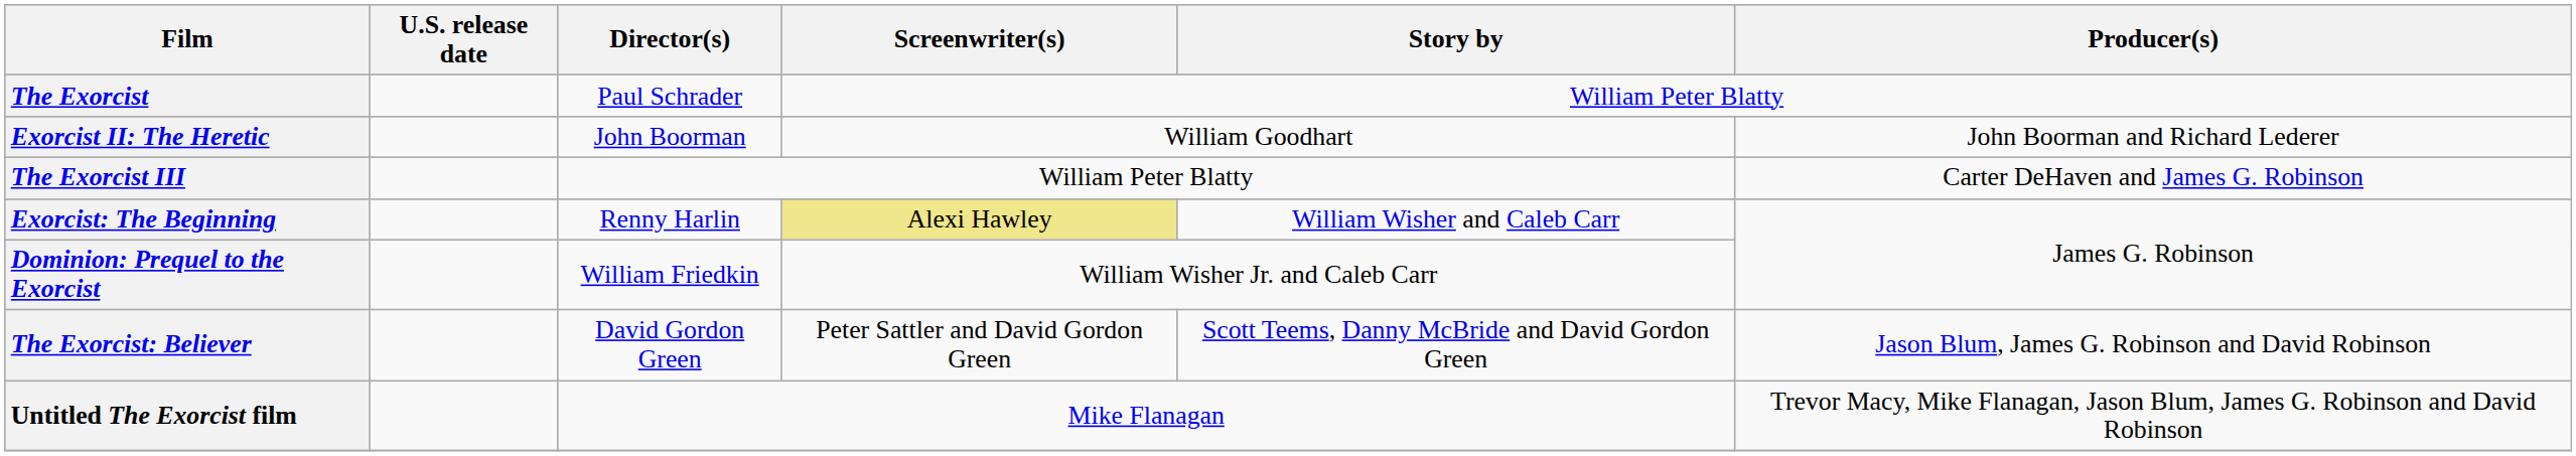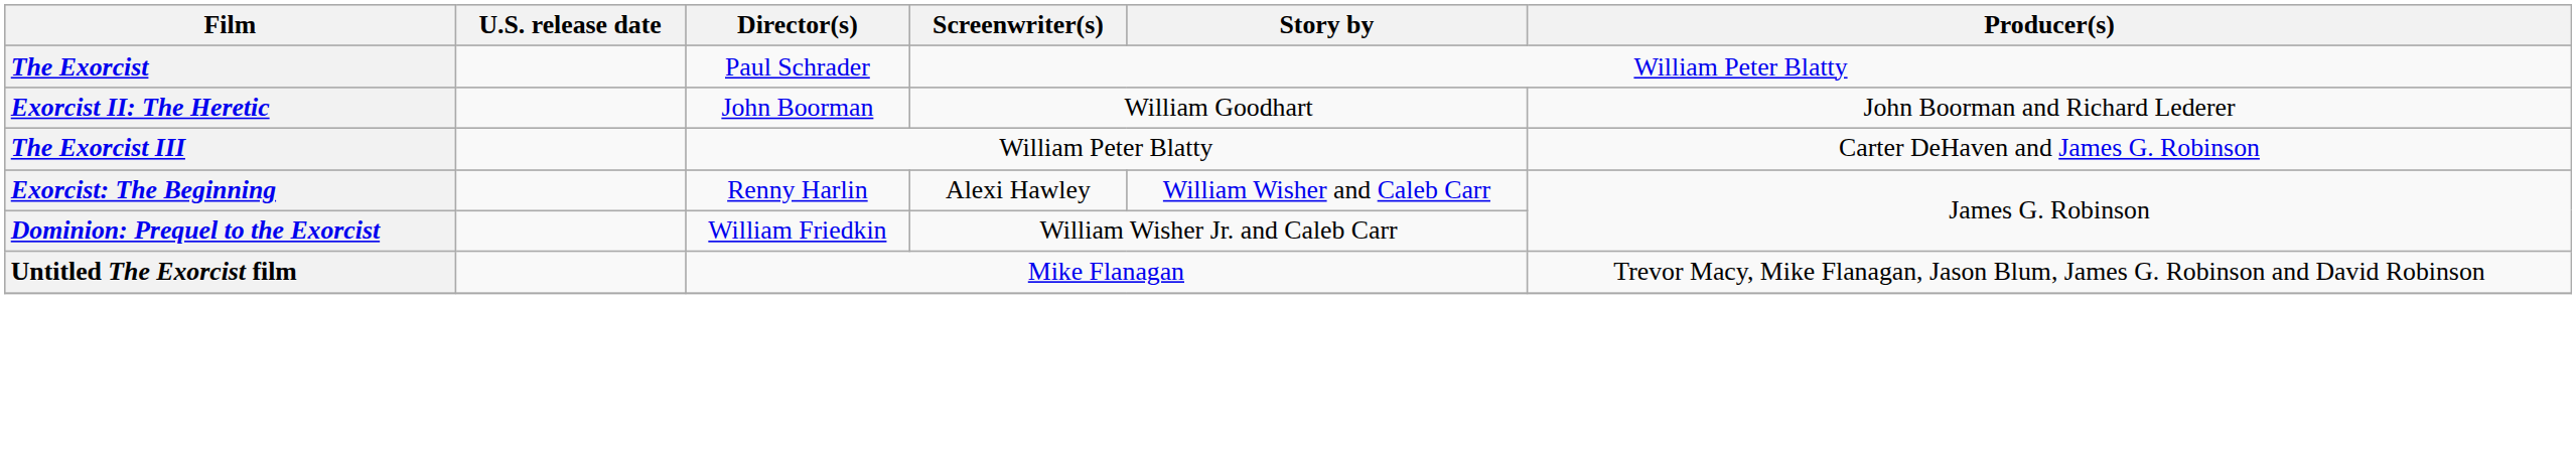Exorcist: The Beginning | Screenwriter(s): khaki background -> no background
- row: The Exorcist: Believer | David Gordon Green | Peter Sattler and David Gordon Green | Scott Teems, Danny McBride and David Gordon Green | Jason Blum, James G. Robinson and David Robinson
